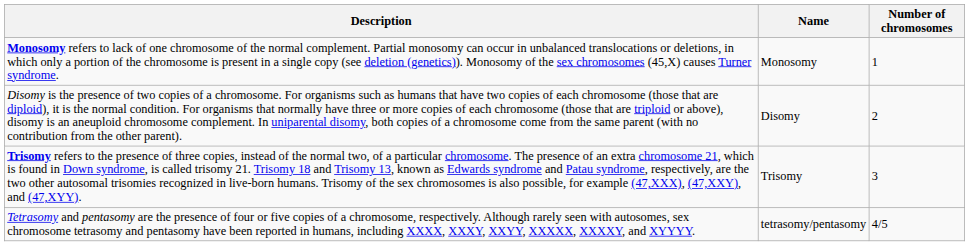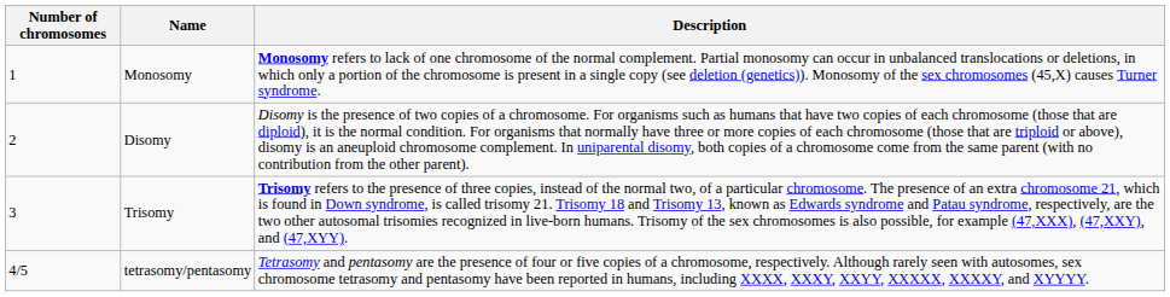columns swapped: Number of chromosomes <-> Description
